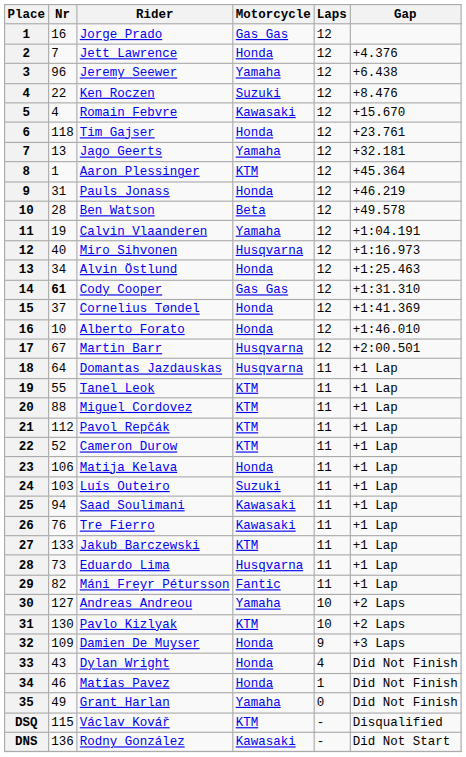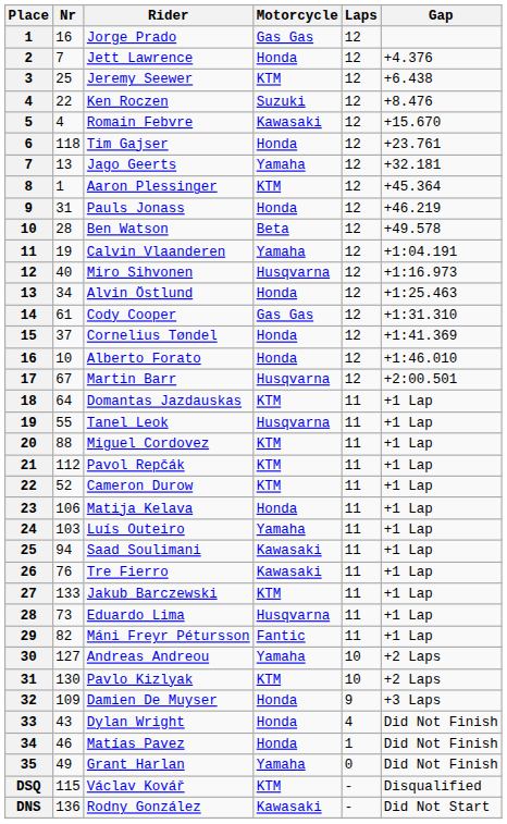Jeremy Seewer | Nr: 96 -> 25
Jeremy Seewer | Motorcycle: Yamaha -> KTM
Cody Cooper | Nr: bold -> normal
Domantas Jazdauskas | Motorcycle: Husqvarna -> KTM
Tanel Leok | Motorcycle: KTM -> Husqvarna
Luís Outeiro | Motorcycle: Suzuki -> Yamaha
